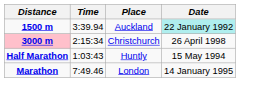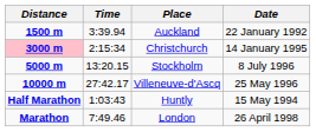Auckland | Date: paleturquoise background -> no background
Christchurch | Date: 26 April 1998 -> 14 January 1995
+ row: 5000 m | 13:20.15 | Stockholm | 8 July 1996
+ row: 10000 m | 27:42.17 | Villeneuve-d'Ascq | 25 May 1996
London | Date: 14 January 1995 -> 26 April 1998
